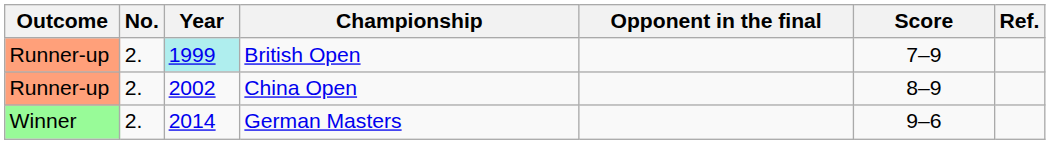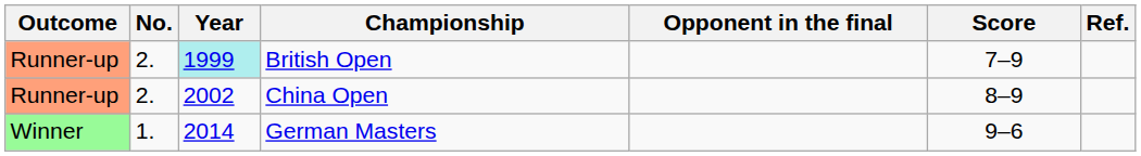German Masters | No.: 2. -> 1.
